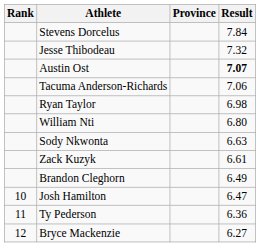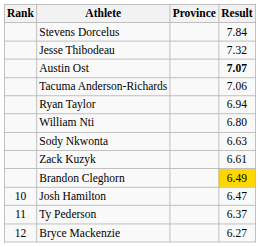Ryan Taylor | Result: 6.98 -> 6.94
Brandon Cleghorn | Result: no background -> gold background
Ty Pederson | Result: 6.36 -> 6.37
